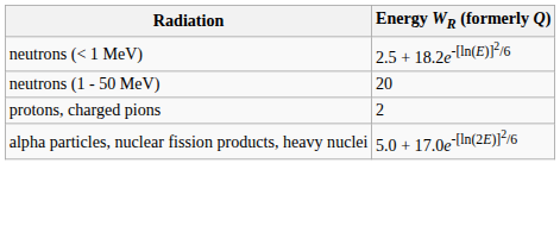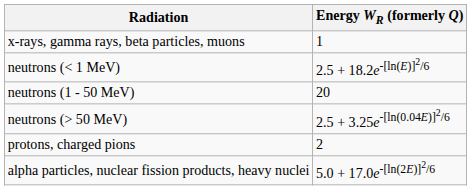+ row: x-rays, gamma rays, beta particles, muons | 1
+ row: neutrons (> 50 MeV) | 2.5 + 3.25e-[ln(0.04E)]2/6
